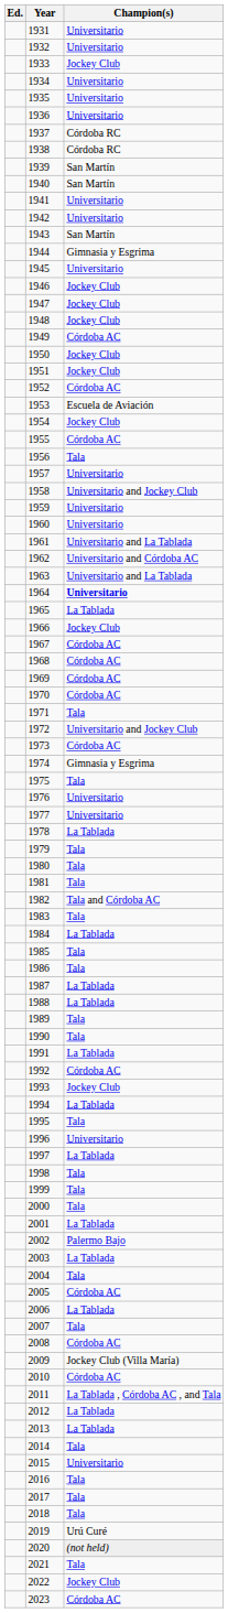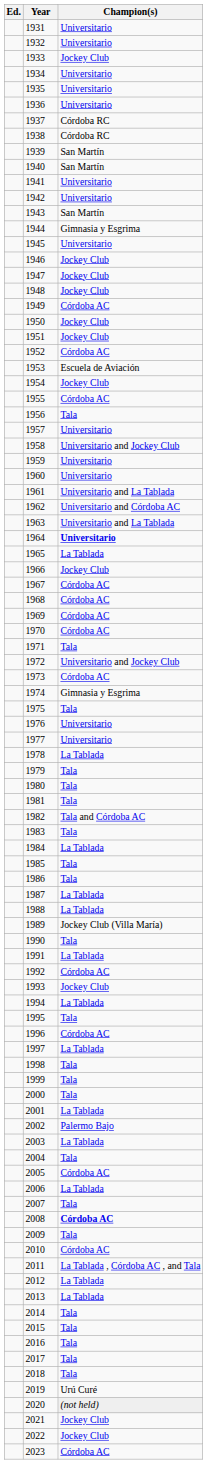1989 | Champion(s): Tala -> Jockey Club (Villa María)
1996 | Champion(s): Universitario -> Córdoba AC
2008 | Champion(s): normal -> bold
2009 | Champion(s): Jockey Club (Villa María) -> Tala
2015 | Champion(s): Universitario -> Tala
2021 | Champion(s): Tala -> Jockey Club
